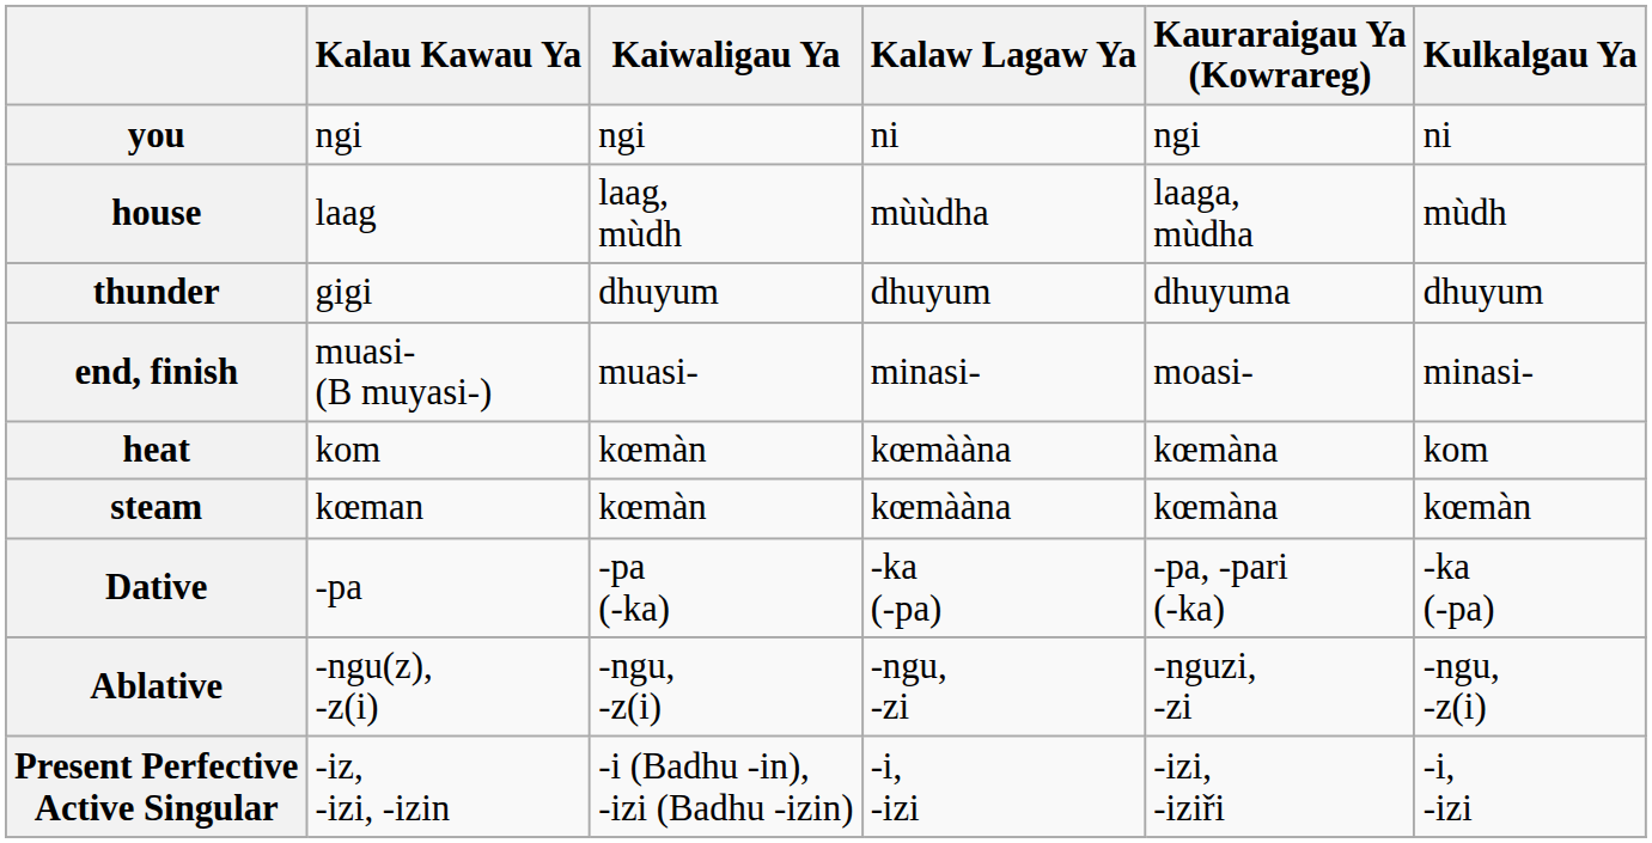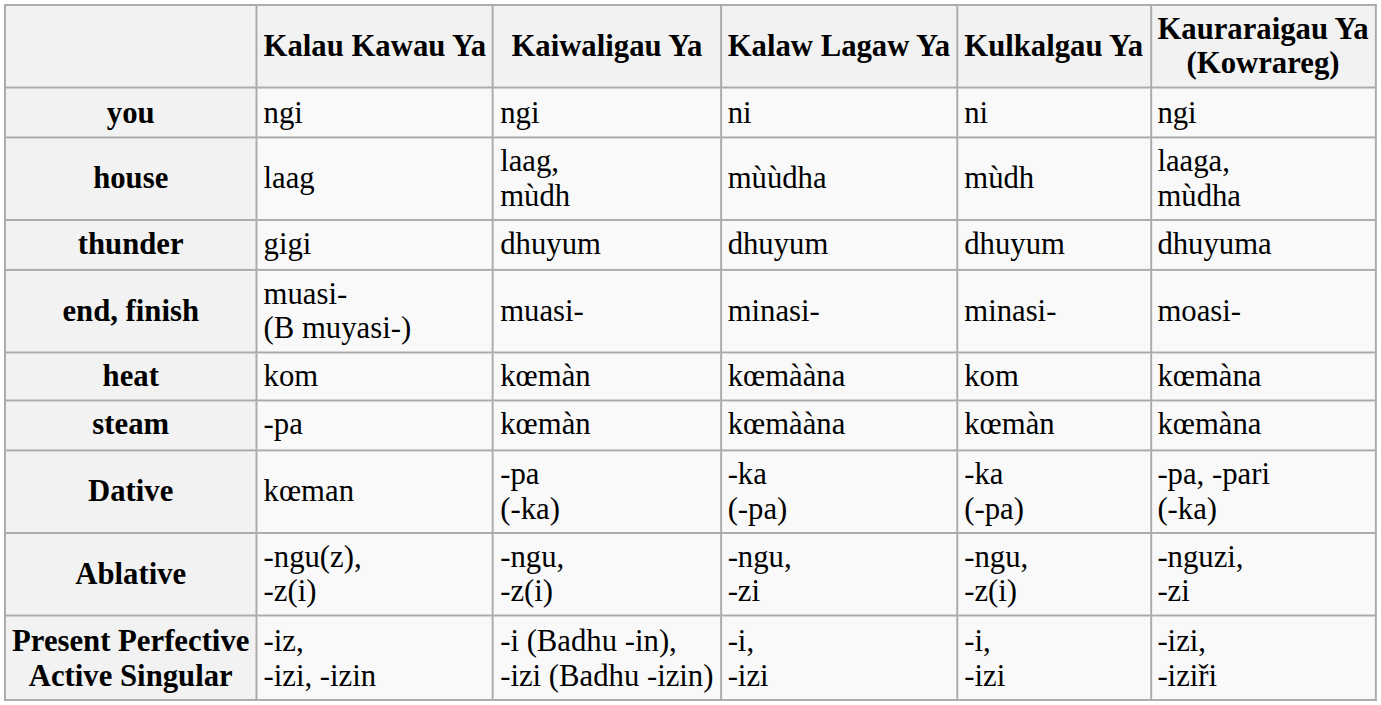columns swapped: Kulkalgau Ya <-> Kauraraigau Ya (Kowrareg)
steam | Kalau Kawau Ya: kœman -> -pa
Dative | Kalau Kawau Ya: -pa -> kœman
